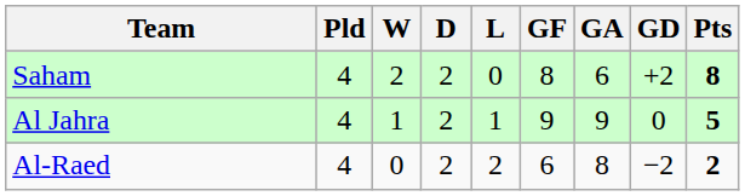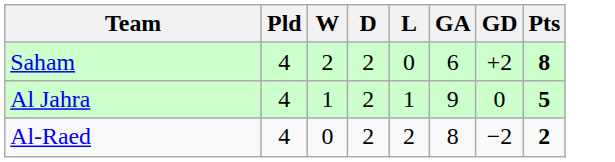- column: GF | 8 | 9 | 6
